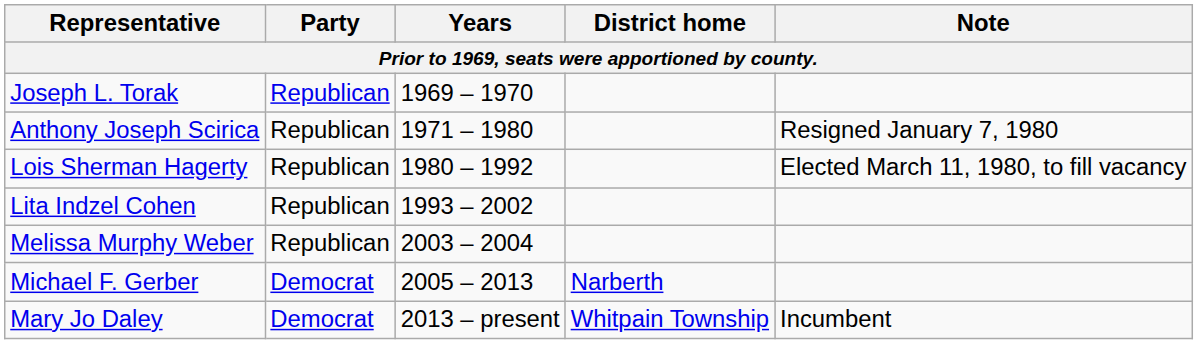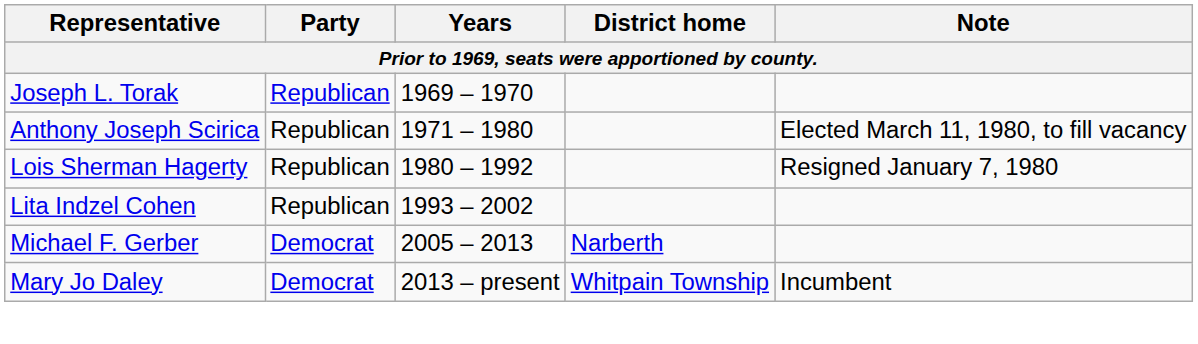Anthony Joseph Scirica | Note: Resigned January 7, 1980 -> Elected March 11, 1980, to fill vacancy
Lois Sherman Hagerty | Note: Elected March 11, 1980, to fill vacancy -> Resigned January 7, 1980
- row: Melissa Murphy Weber | Republican | 2003 – 2004
